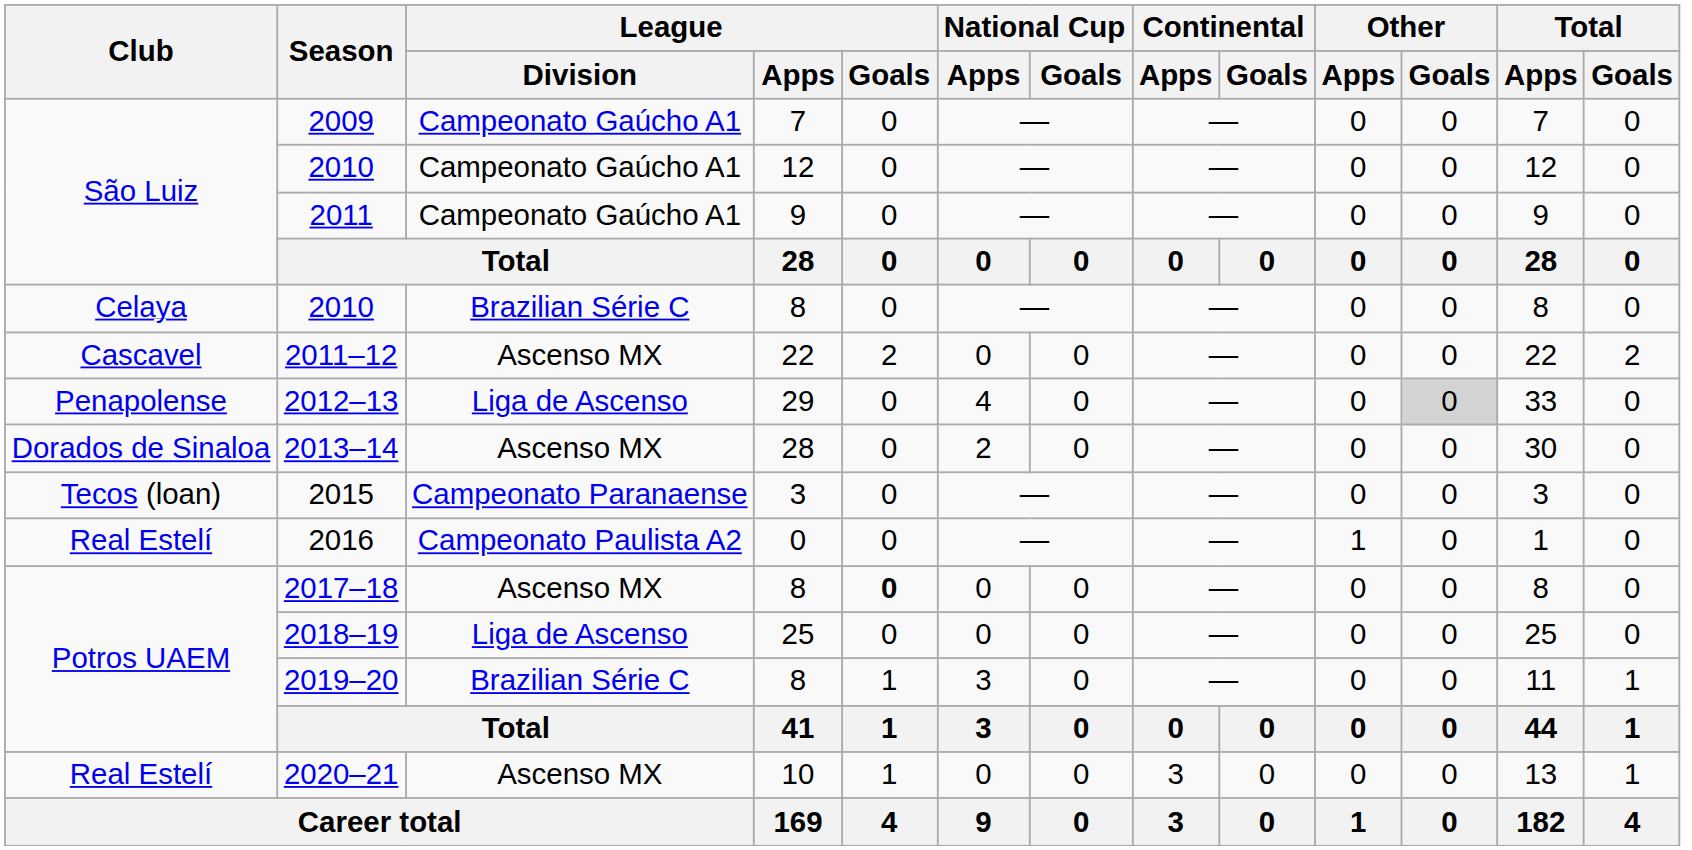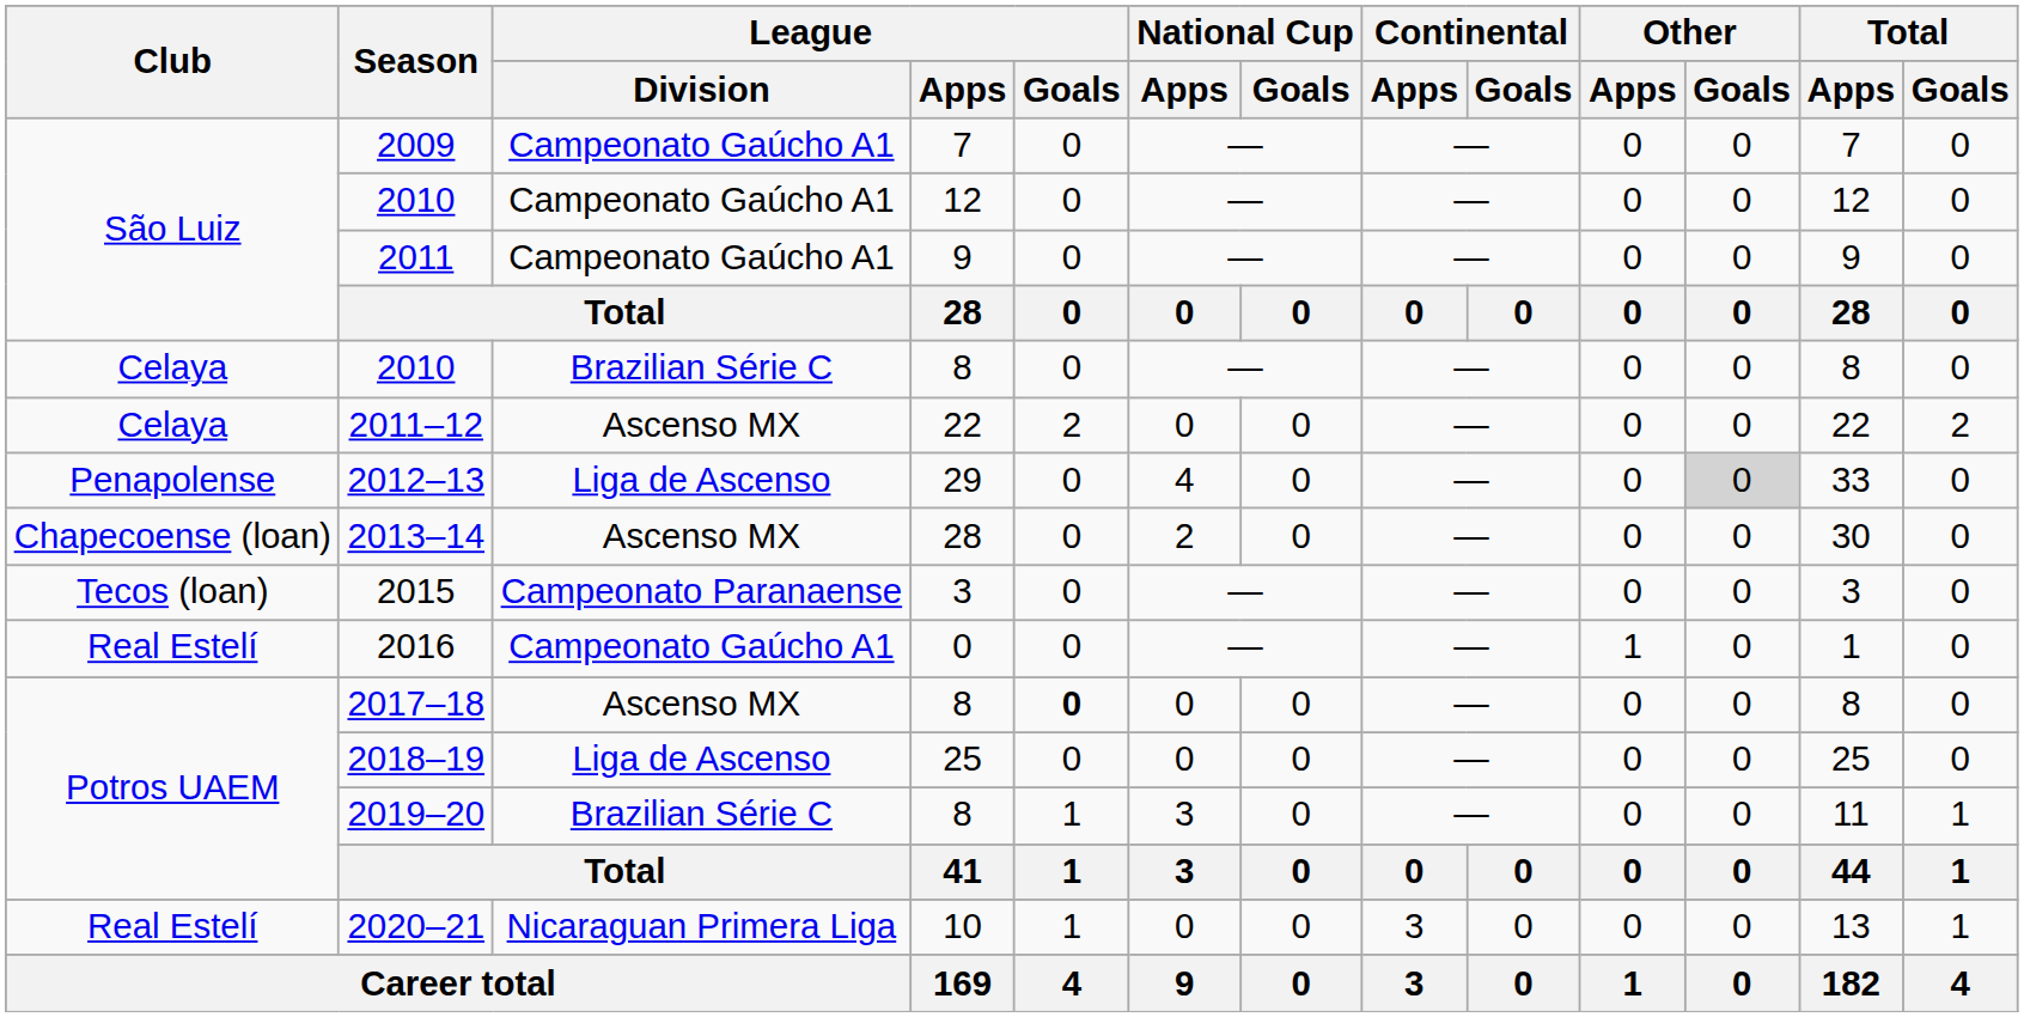2011–12 | Club: Cascavel -> Celaya
2013–14 | Club: Dorados de Sinaloa -> Chapecoense (loan)
2016 | League / Division: Campeonato Paulista A2 -> Campeonato Gaúcho A1
2020–21 | League / Division: Ascenso MX -> Nicaraguan Primera Liga
